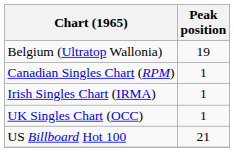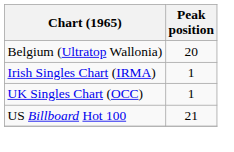Belgium (Ultratop Wallonia) | Peak position: 19 -> 20
- row: Canadian Singles Chart (RPM) | 1
